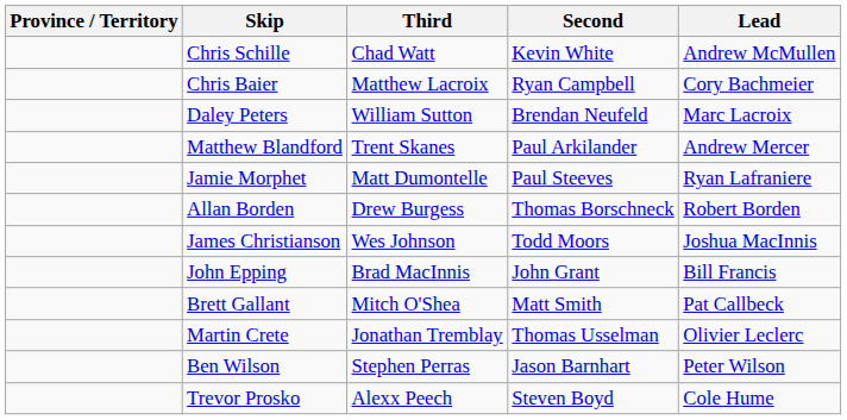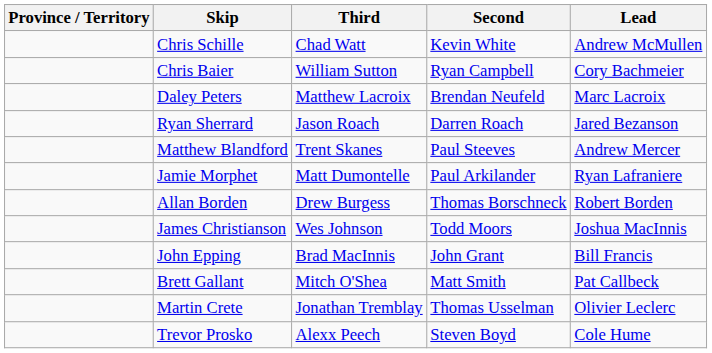Chris Baier | Third: Matthew Lacroix -> William Sutton
Daley Peters | Third: William Sutton -> Matthew Lacroix
+ row: Ryan Sherrard | Jason Roach | Darren Roach | Jared Bezanson
Matthew Blandford | Second: Paul Arkilander -> Paul Steeves
Jamie Morphet | Second: Paul Steeves -> Paul Arkilander
- row: Ben Wilson | Stephen Perras | Jason Barnhart | Peter Wilson
